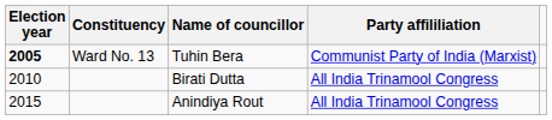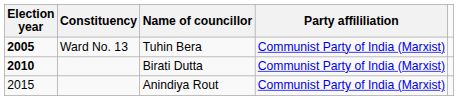Birati Dutta | Election year: normal -> bold
Birati Dutta | Party affililiation: All India Trinamool Congress -> Communist Party of India (Marxist)
Anindiya Rout | Party affililiation: All India Trinamool Congress -> Communist Party of India (Marxist)
